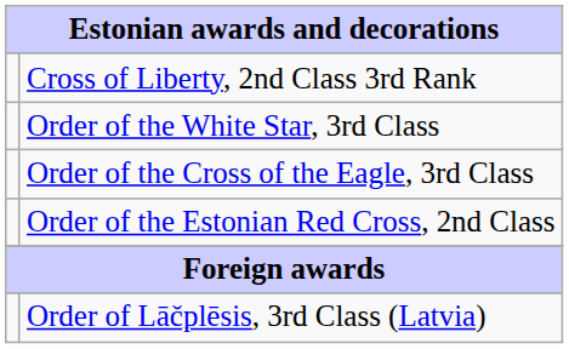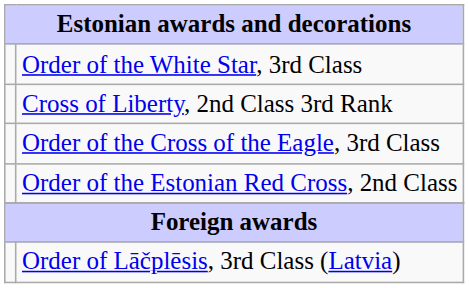rows swapped: Cross of Liberty, 2nd Class 3rd Rank <-> Order of the White Star, 3rd Class
